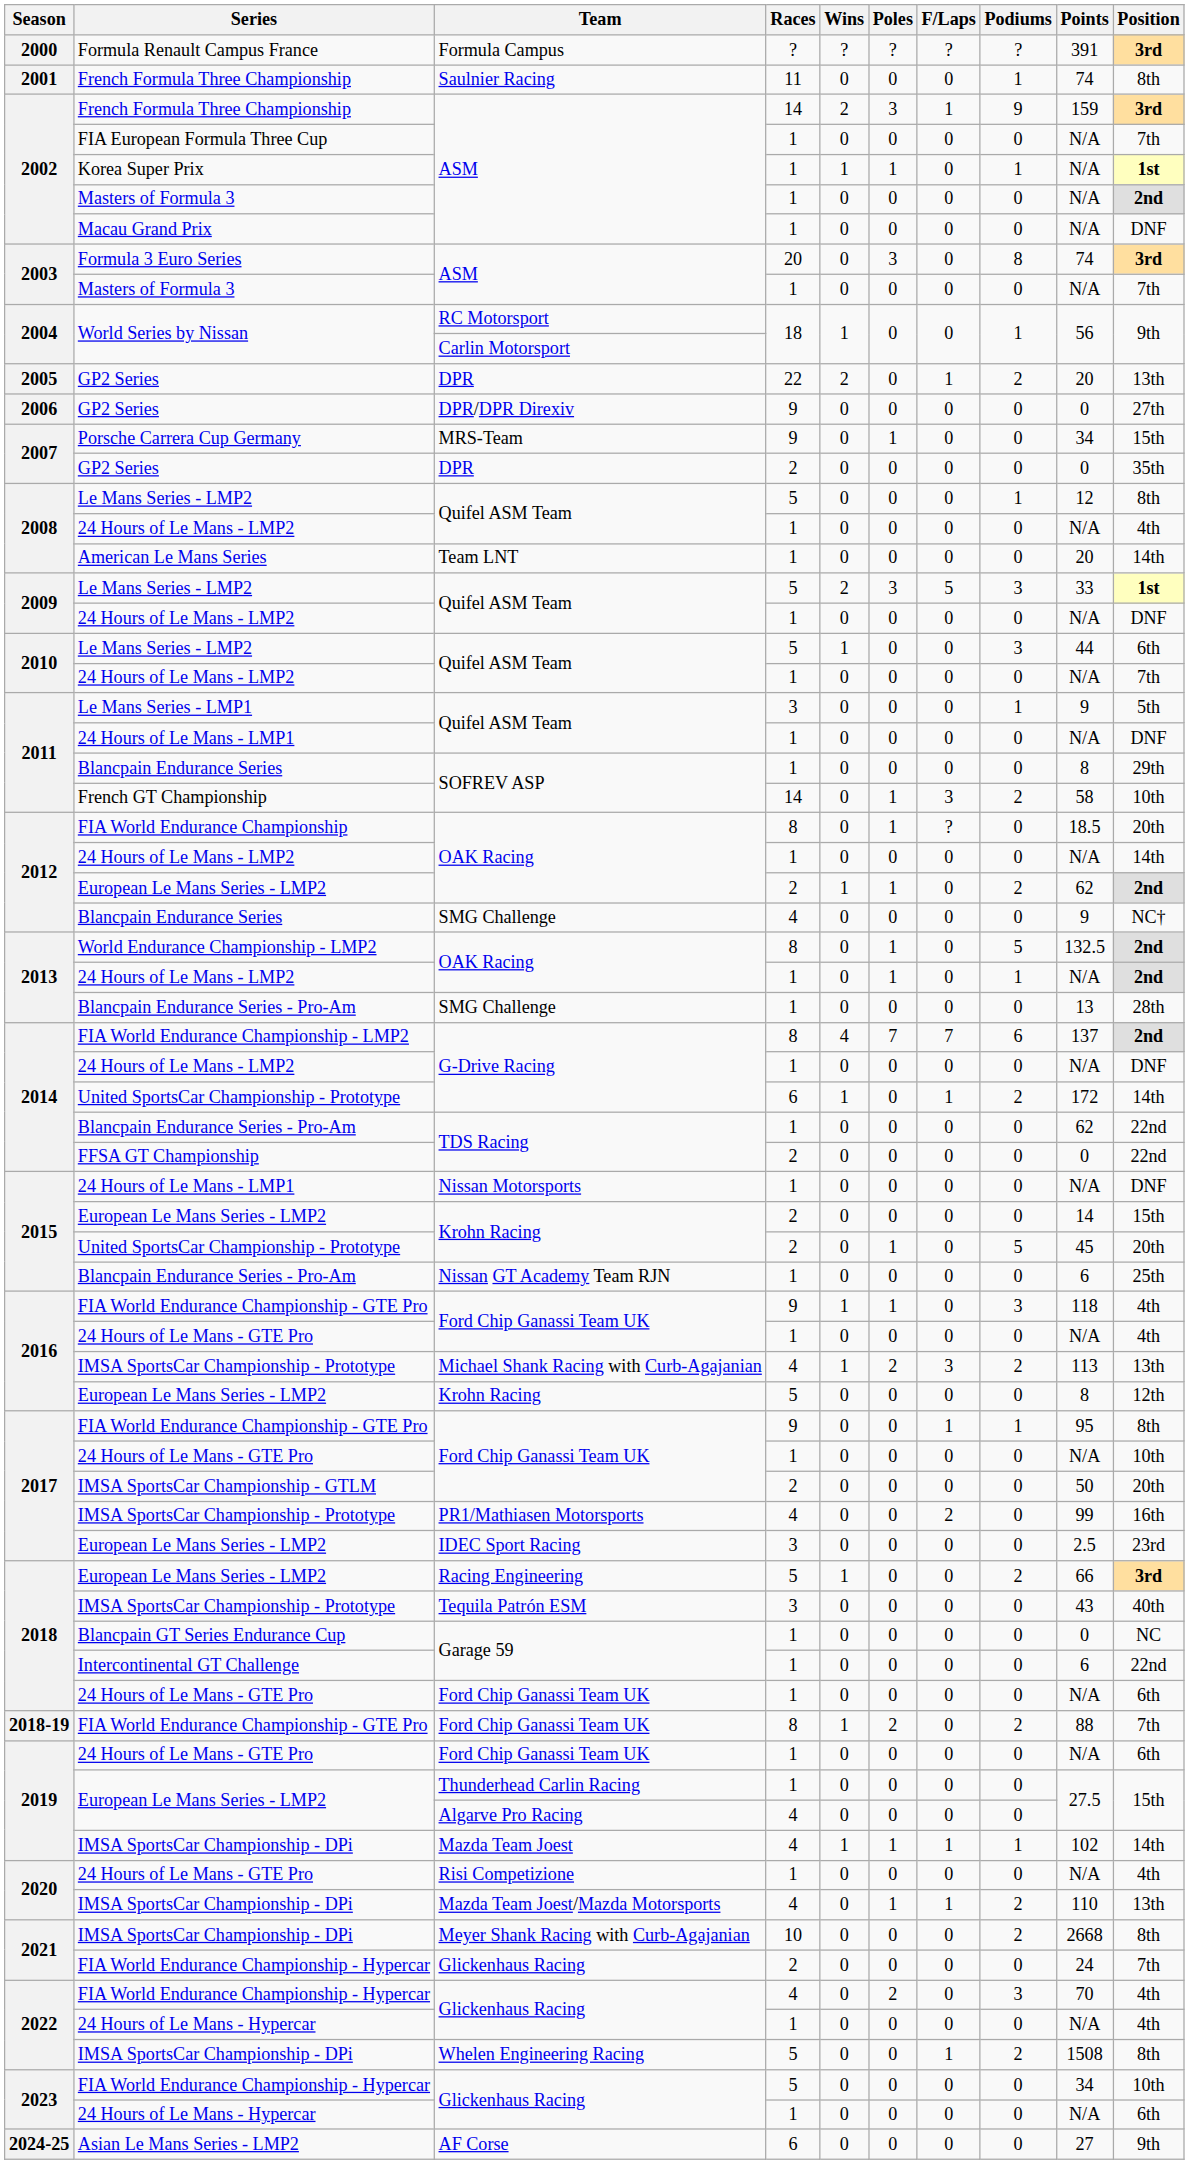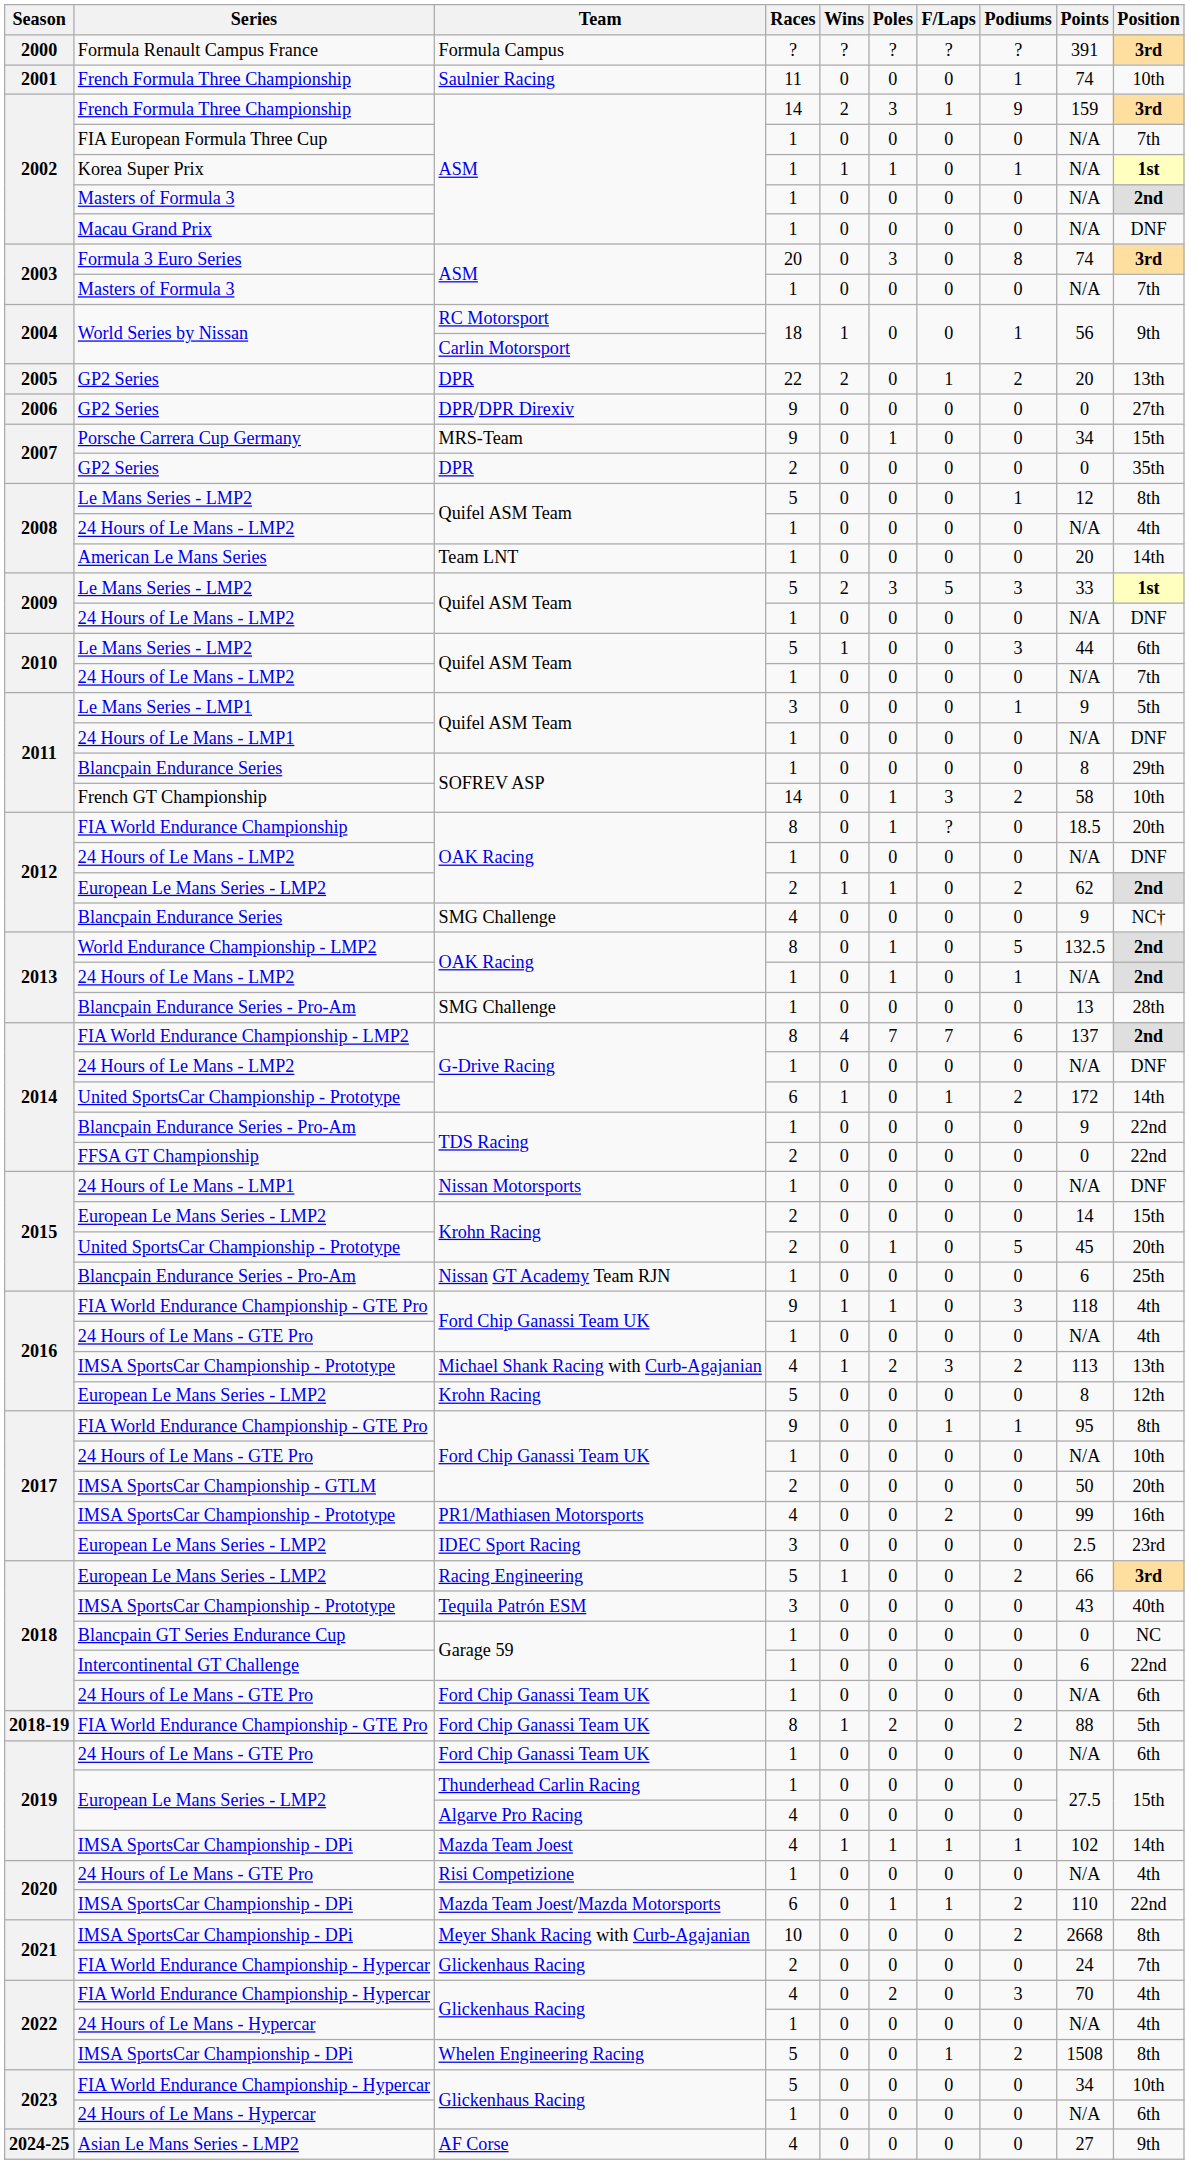2001 / French Formula Three Championship | Position: 8th -> 10th
2012 / 24 Hours of Le Mans - LMP2 | Position: 14th -> DNF
2014 / Blancpain Endurance Series - Pro-Am | Points: 62 -> 9
2018-19 / FIA World Endurance Championship - GTE Pro | Position: 7th -> 5th
2020 / IMSA SportsCar Championship - DPi | Races: 4 -> 6
2020 / IMSA SportsCar Championship - DPi | Position: 13th -> 22nd
Asian Le Mans Series - LMP2 | Races: 6 -> 4
